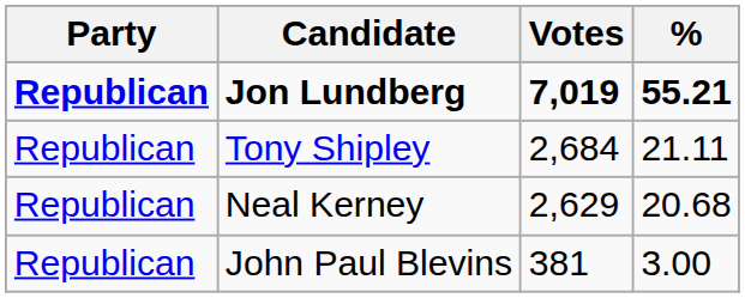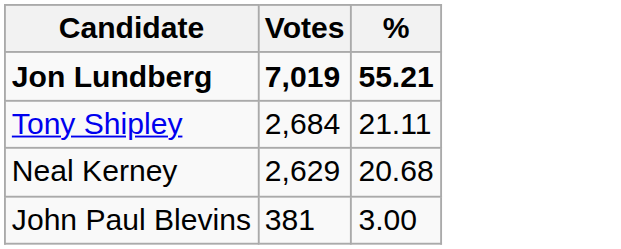- column: Party | Republican | Republican | Republican | Republican
